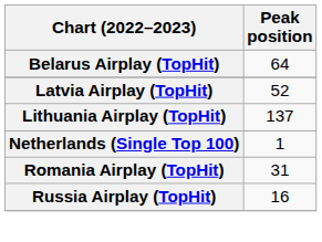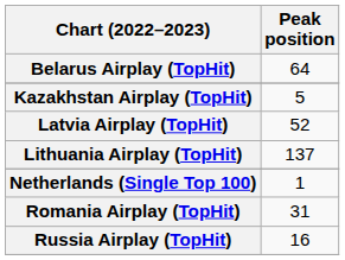+ row: Kazakhstan Airplay (TopHit) | 5
